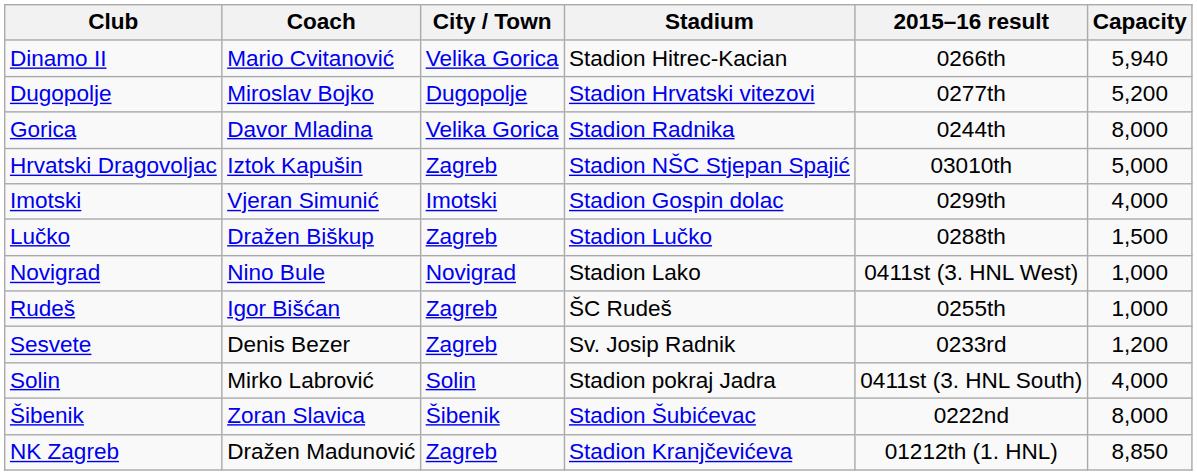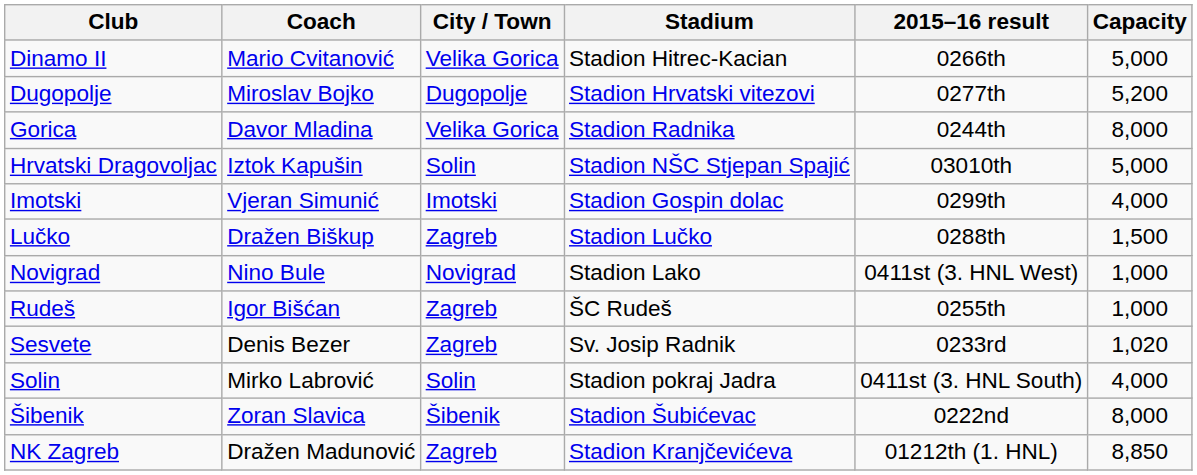Dinamo II | Capacity: 5,940 -> 5,000
Hrvatski Dragovoljac | City / Town: Zagreb -> Solin
Sesvete | Capacity: 1,200 -> 1,020
